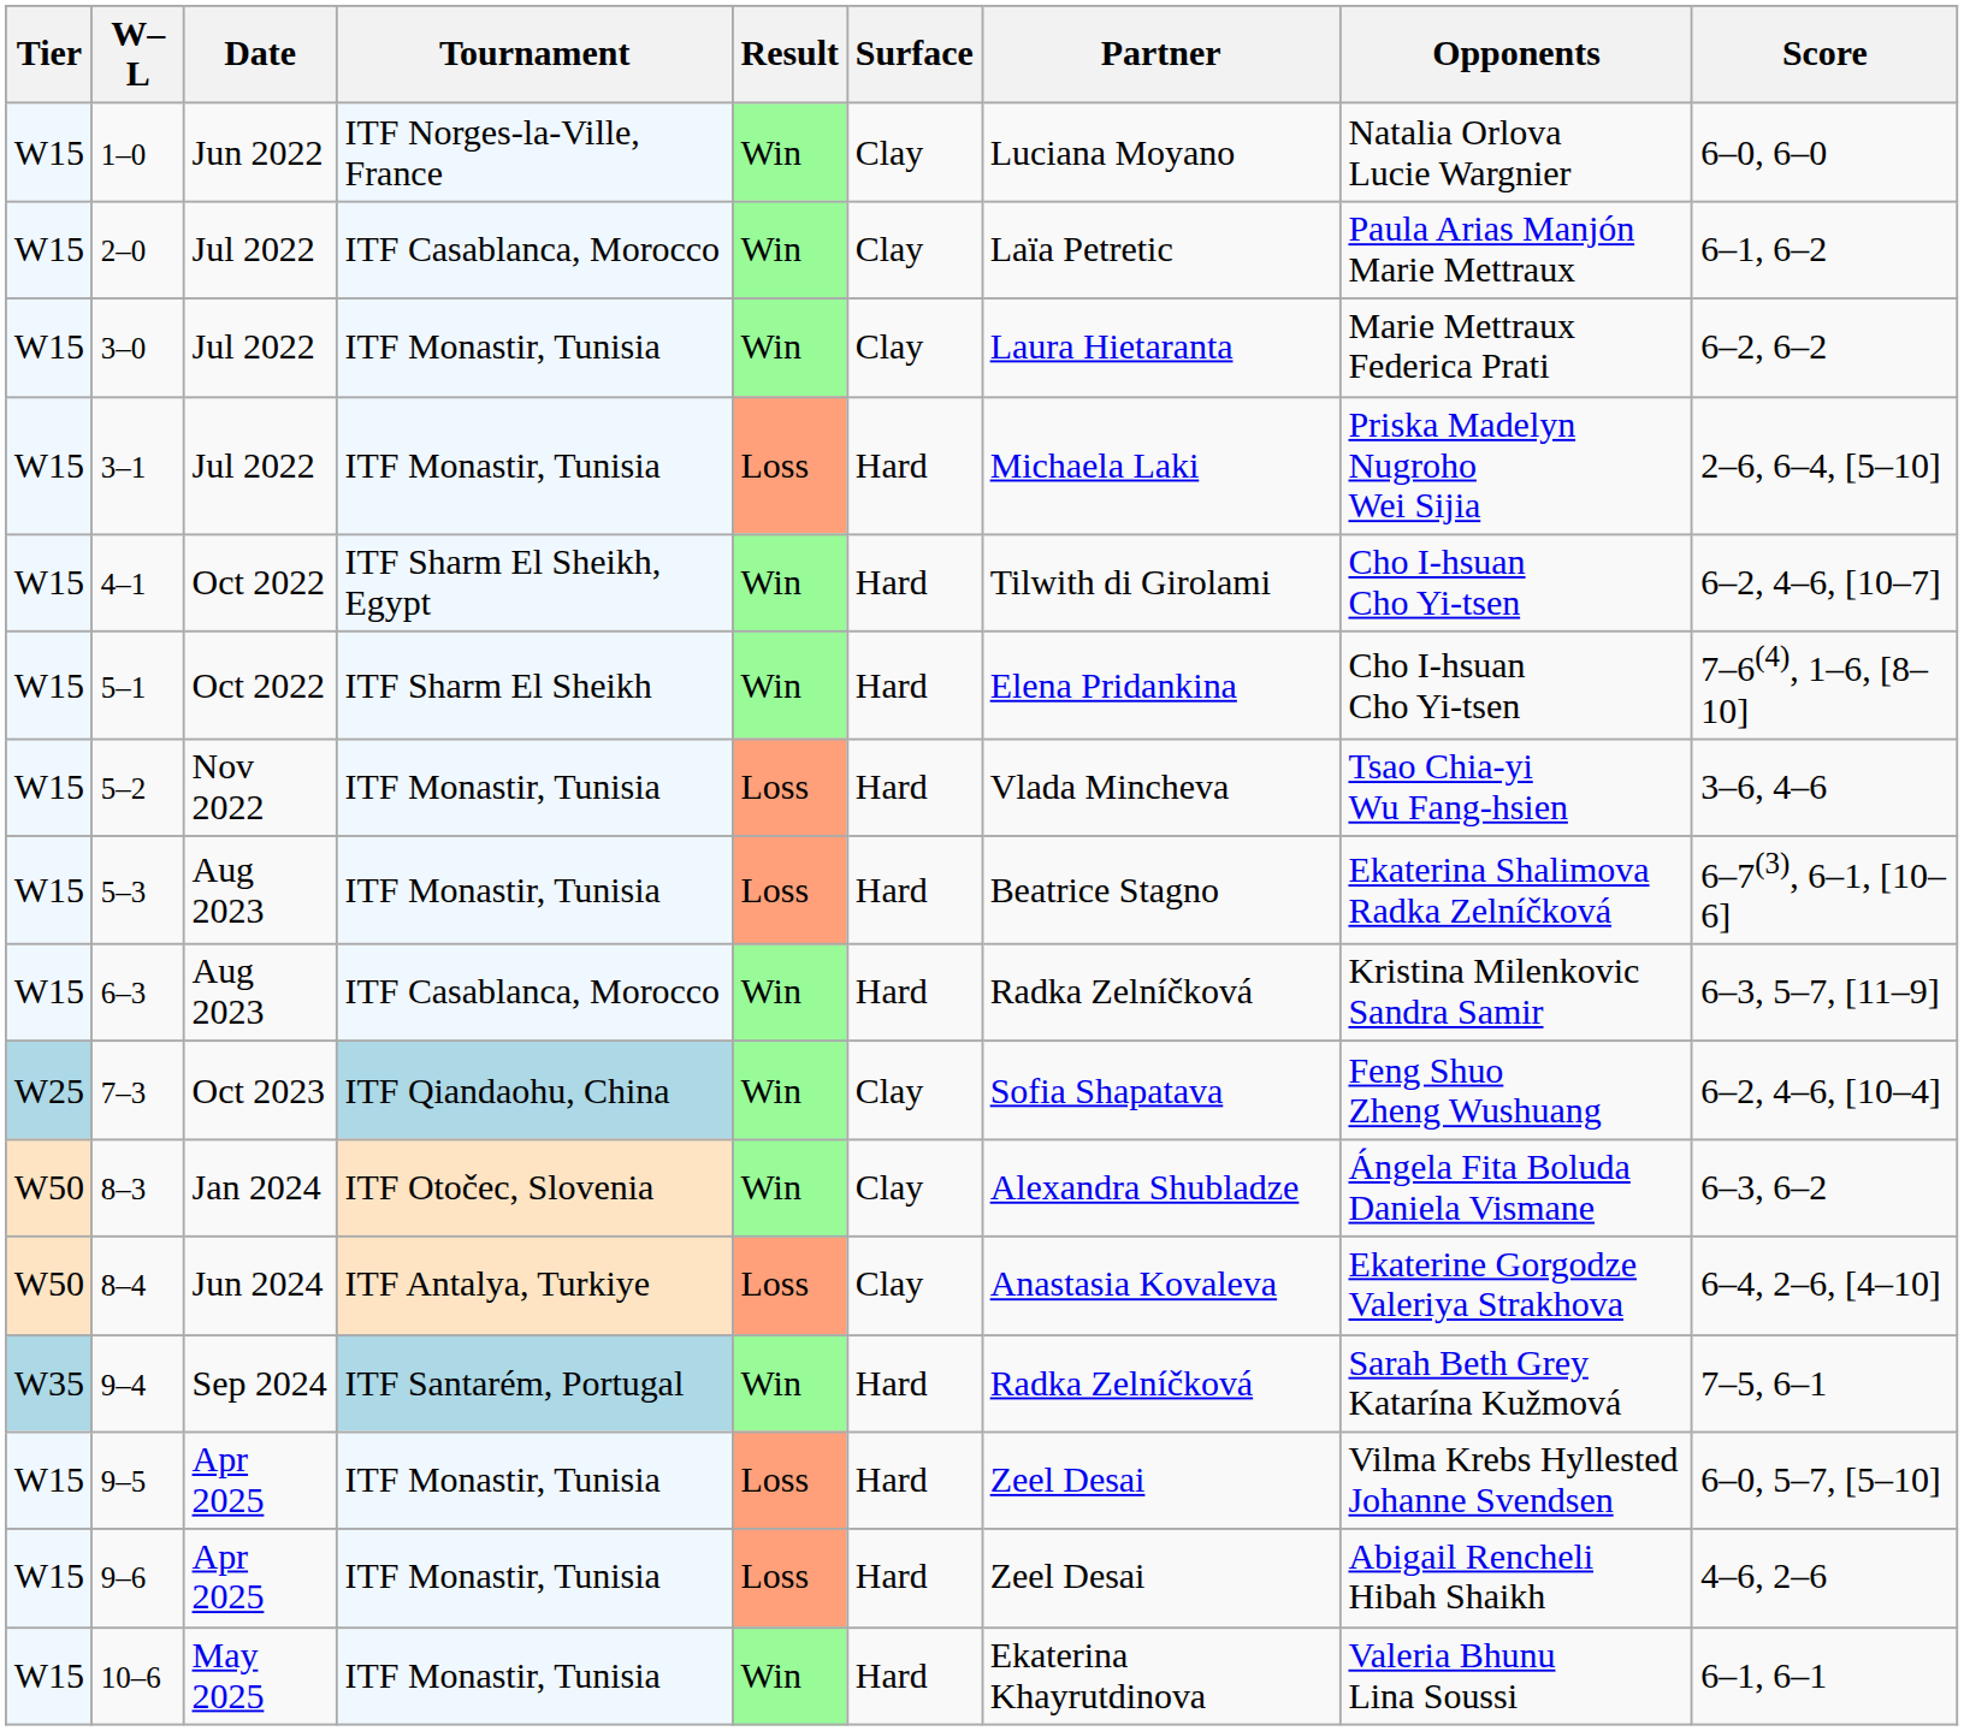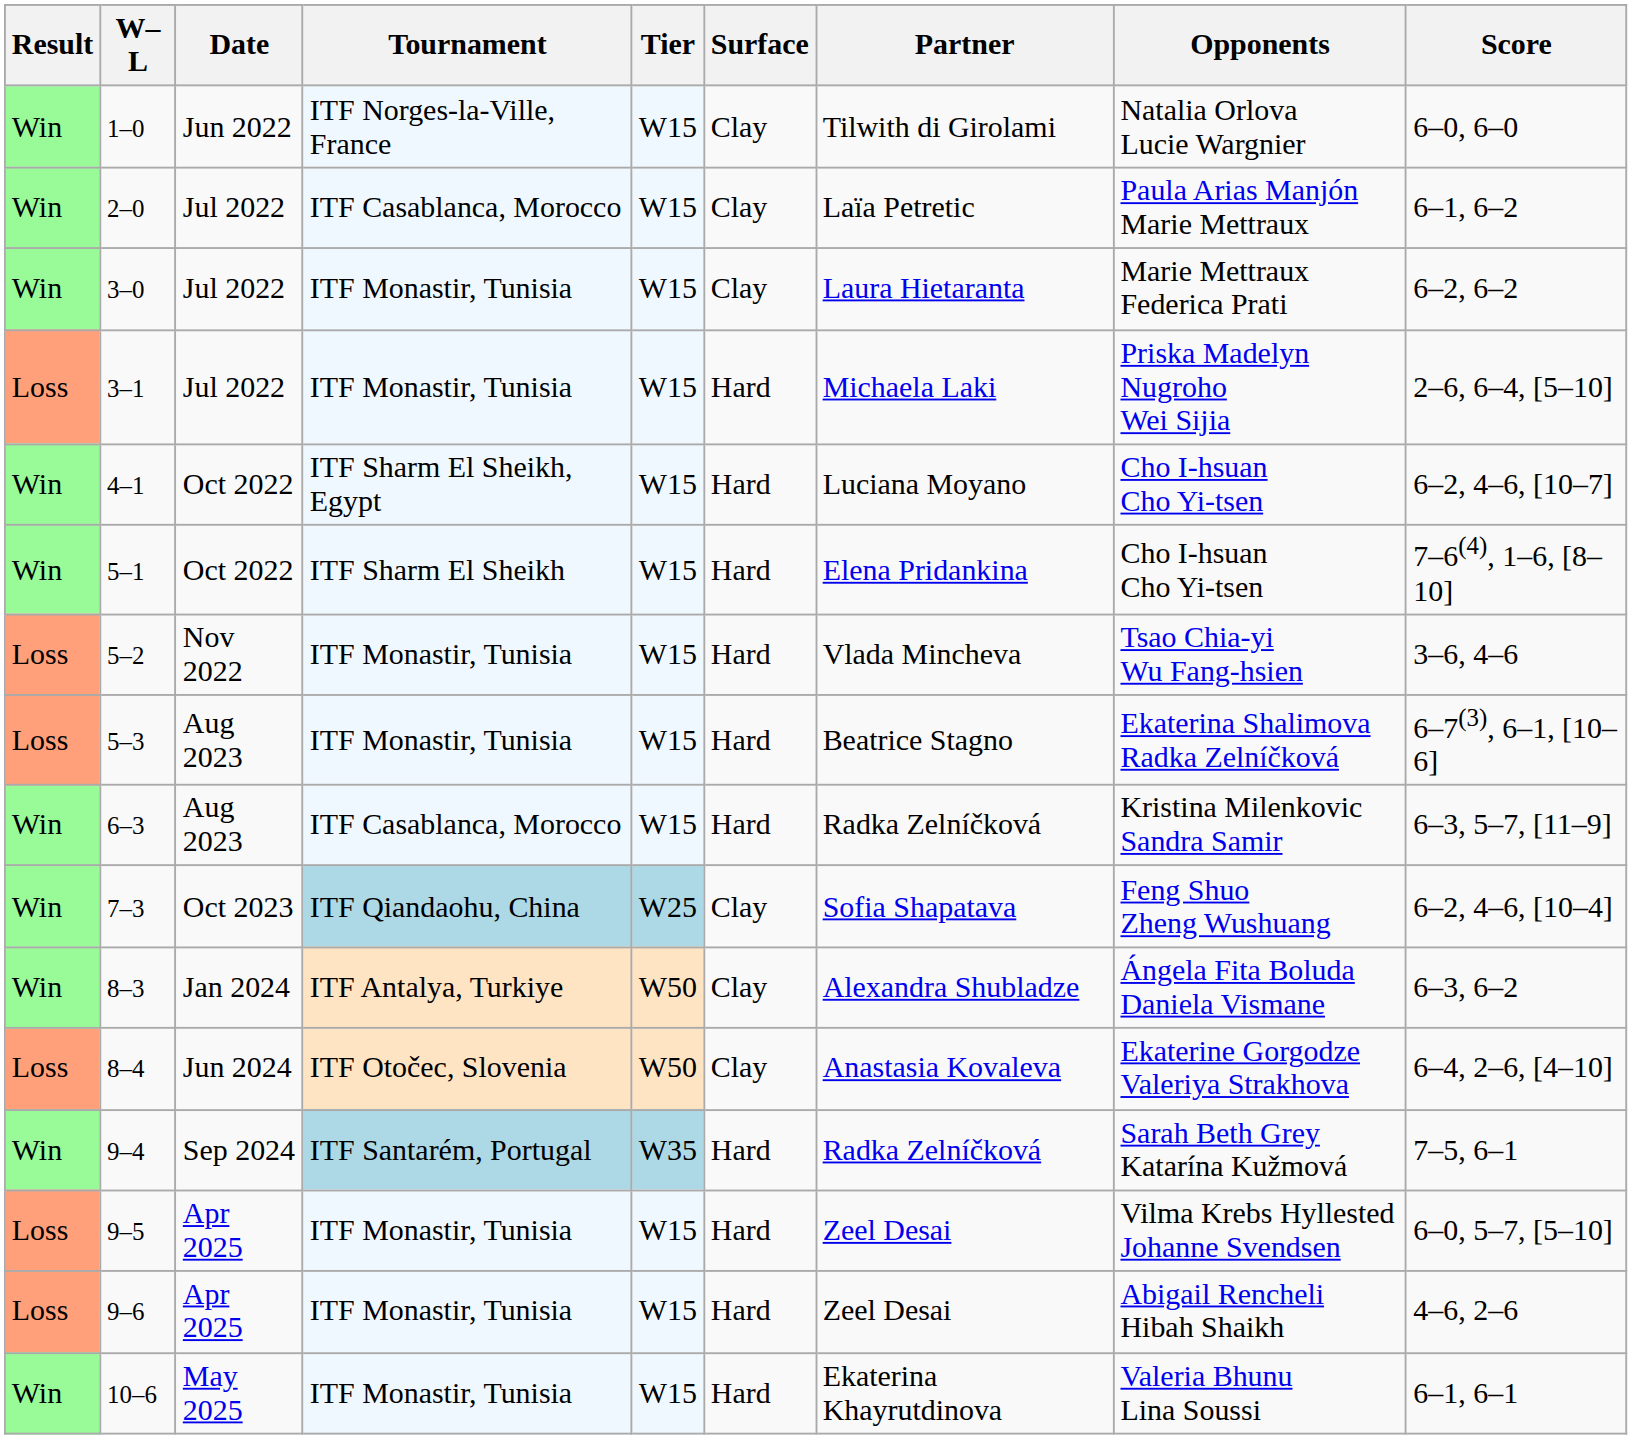columns swapped: Result <-> Tier
1–0 | Partner: Luciana Moyano -> Tilwith di Girolami
4–1 | Partner: Tilwith di Girolami -> Luciana Moyano
8–3 | Tournament: ITF Otočec, Slovenia -> ITF Antalya, Turkiye
8–4 | Tournament: ITF Antalya, Turkiye -> ITF Otočec, Slovenia
